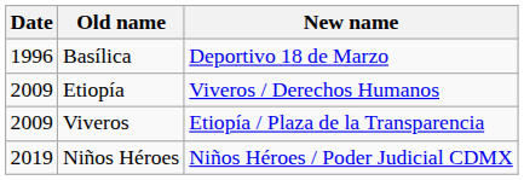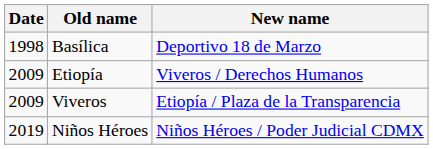Basílica | Date: 1996 -> 1998
